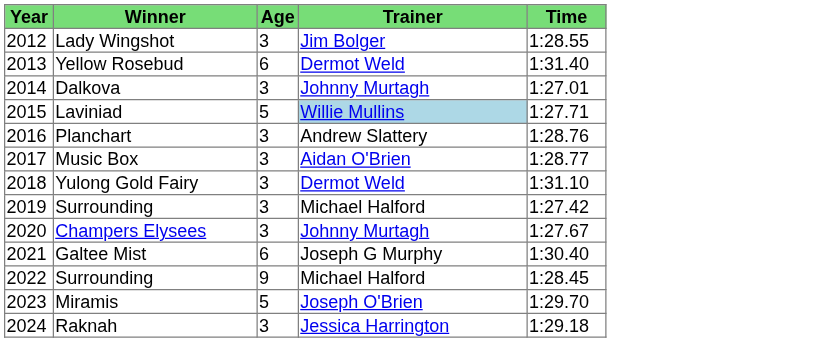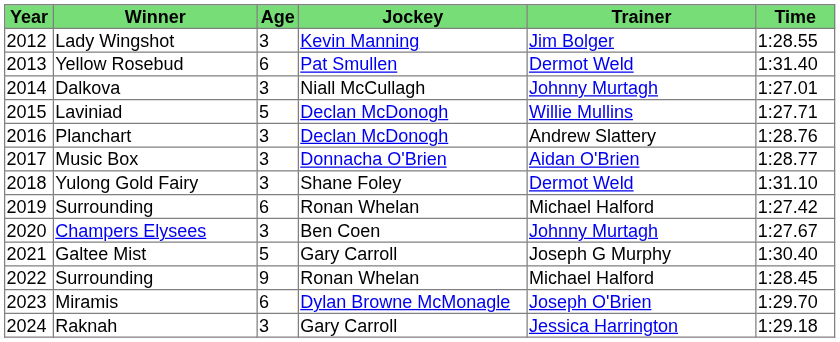+ column: Jockey | Kevin Manning | Pat Smullen | Niall McCullagh | Declan McDonogh | Declan McDonogh | Donnacha O'Brien | Shane Foley | Ronan Whelan | Ben Coen | Gary Carroll | Ronan Whelan | Dylan Browne McMonagle | Gary Carroll
Laviniad | Trainer: lightblue background -> no background
2019 / Surrounding | Age: 3 -> 6
Galtee Mist | Age: 6 -> 5
Miramis | Age: 5 -> 6
